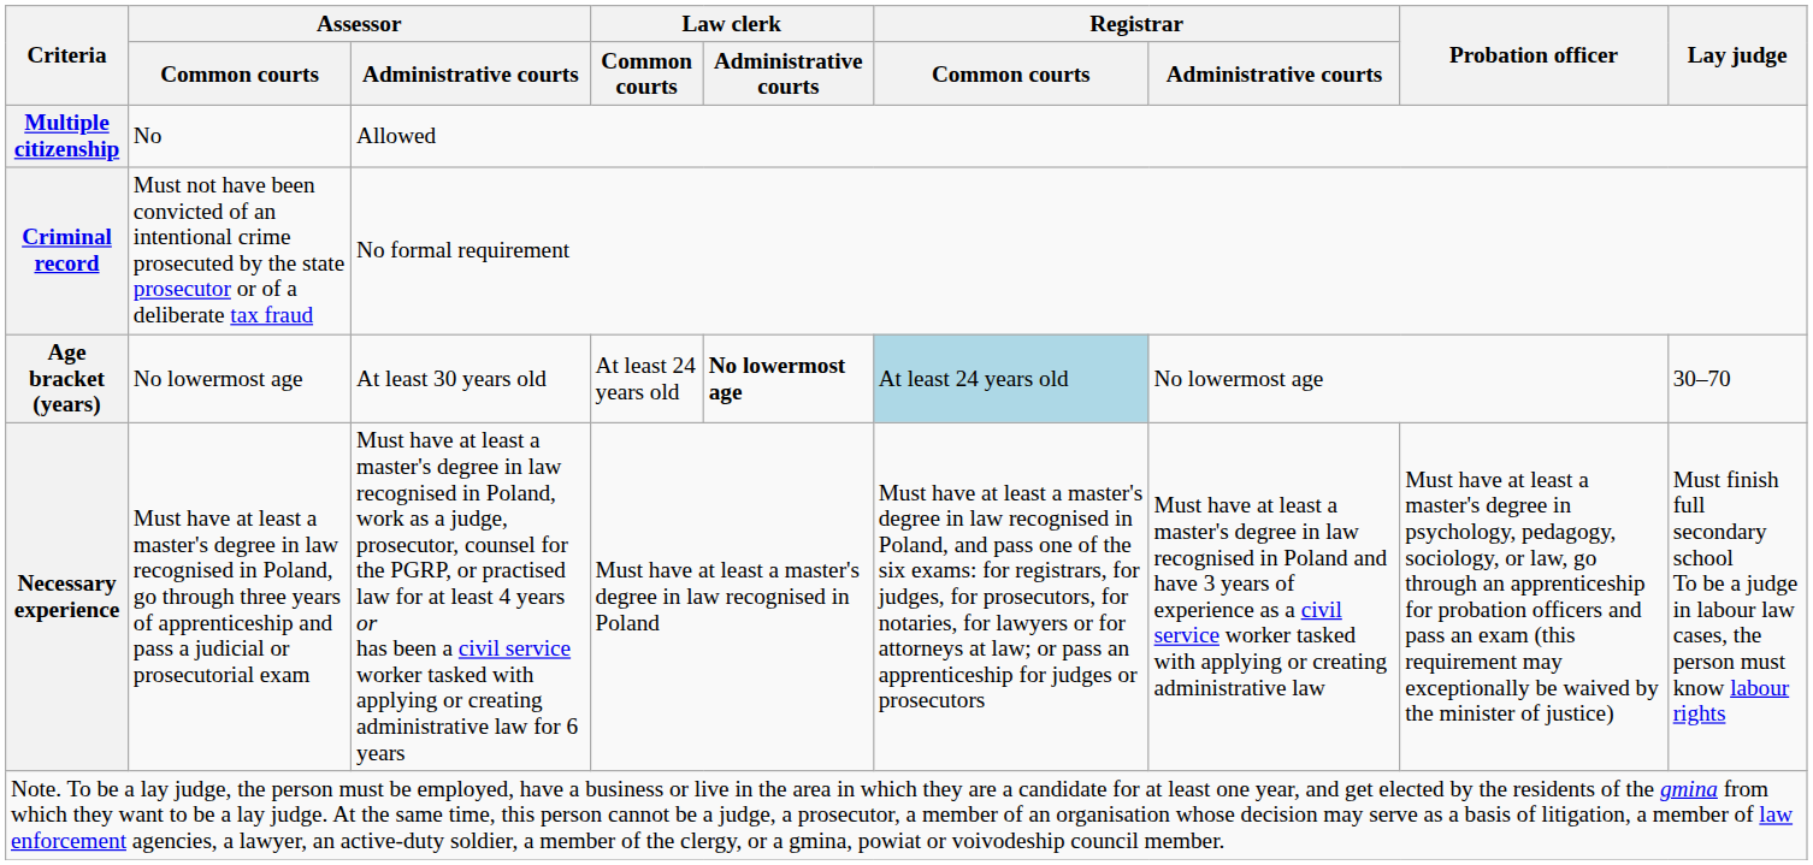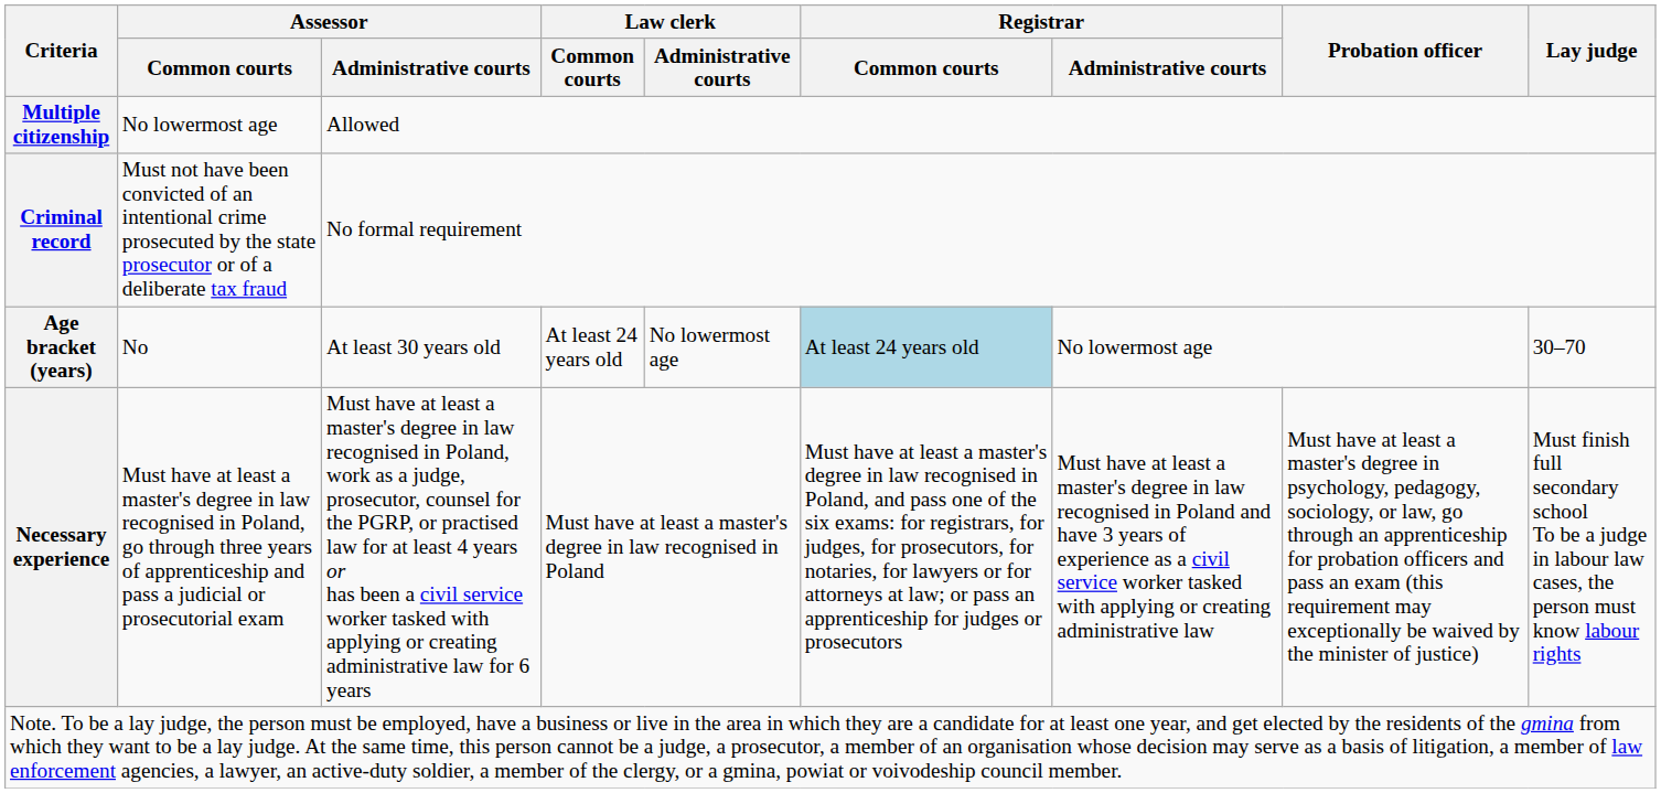Multiple citizenship | Assessor / Common courts: No -> No lowermost age
Age bracket (years) | Assessor / Common courts: No lowermost age -> No
Age bracket (years) | Law clerk / Administrative courts: bold -> normal
